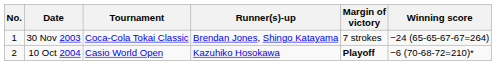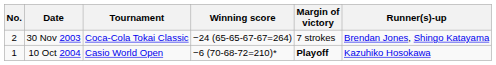columns swapped: Winning score <-> Runner(s)-up
30 Nov 2003 | No.: 1 -> 2
10 Oct 2004 | No.: 2 -> 1
